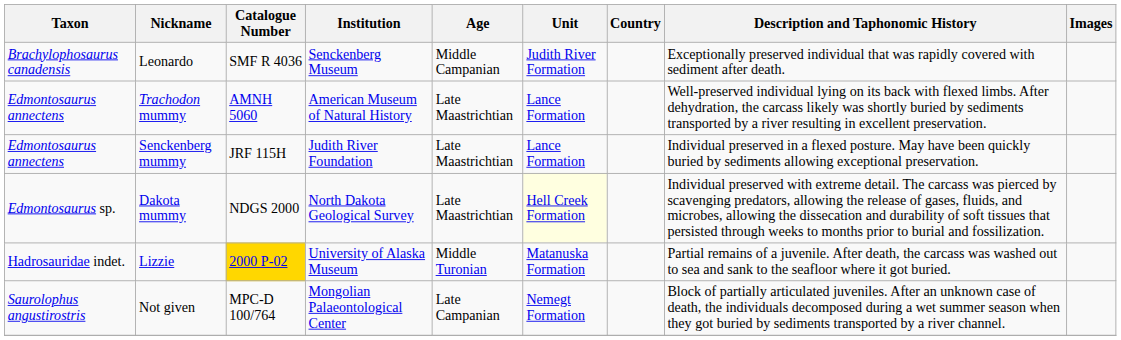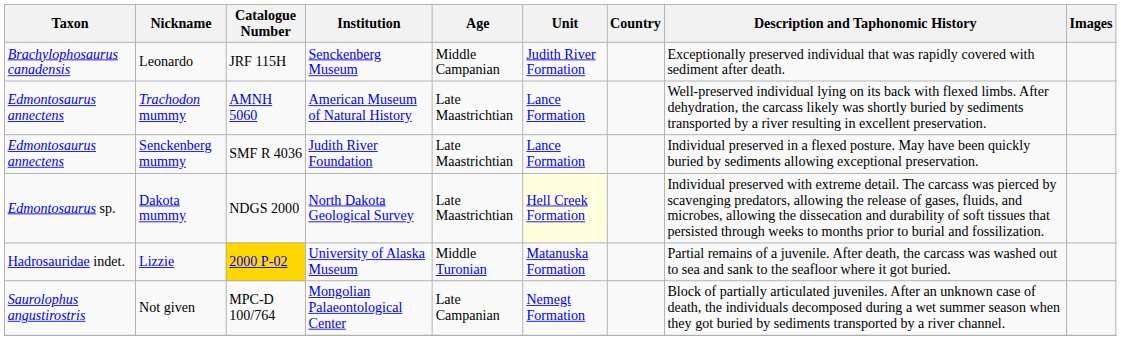Leonardo | Catalogue Number: SMF R 4036 -> JRF 115H
Senckenberg mummy | Catalogue Number: JRF 115H -> SMF R 4036
